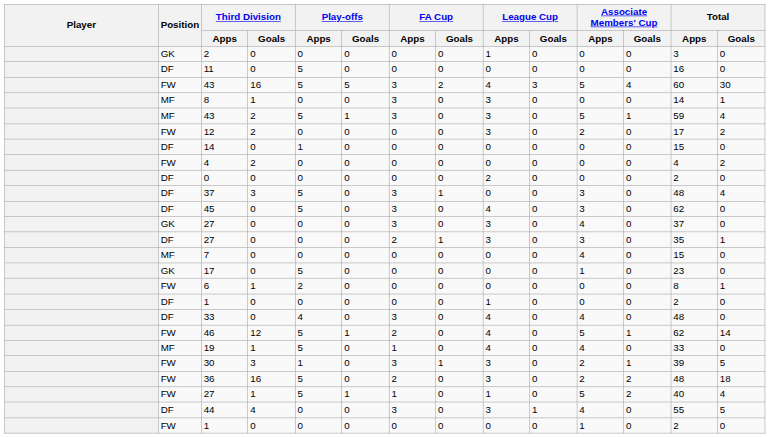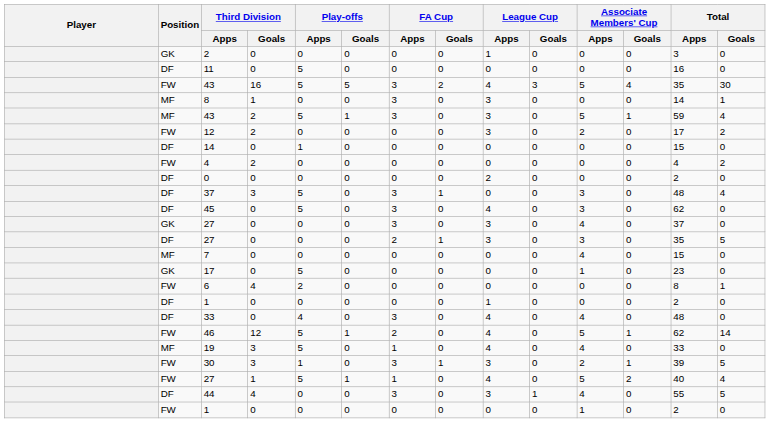FW / 43 | Total / Apps: 60 -> 35
DF / 27 | Total / Goals: 1 -> 5
6 | Third Division / Goals: 1 -> 4
19 | Third Division / Goals: 1 -> 3
- row: FW | 36 | 16 | 5 | 0 | 2 | 0 | 3 | 0 | 2 | 2 | 48 | 18
FW / 27 | League Cup / Apps: 1 -> 4
